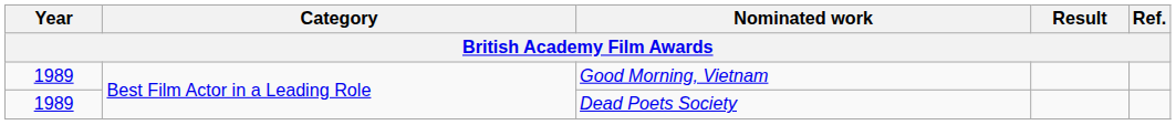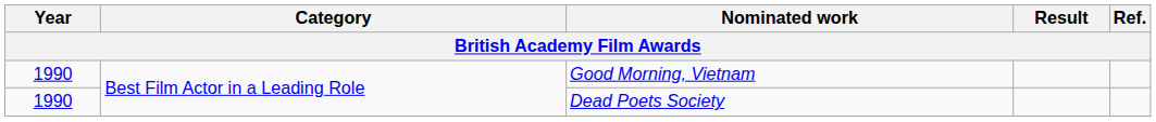Good Morning, Vietnam | Year: 1989 -> 1990
Dead Poets Society | Year: 1989 -> 1990
